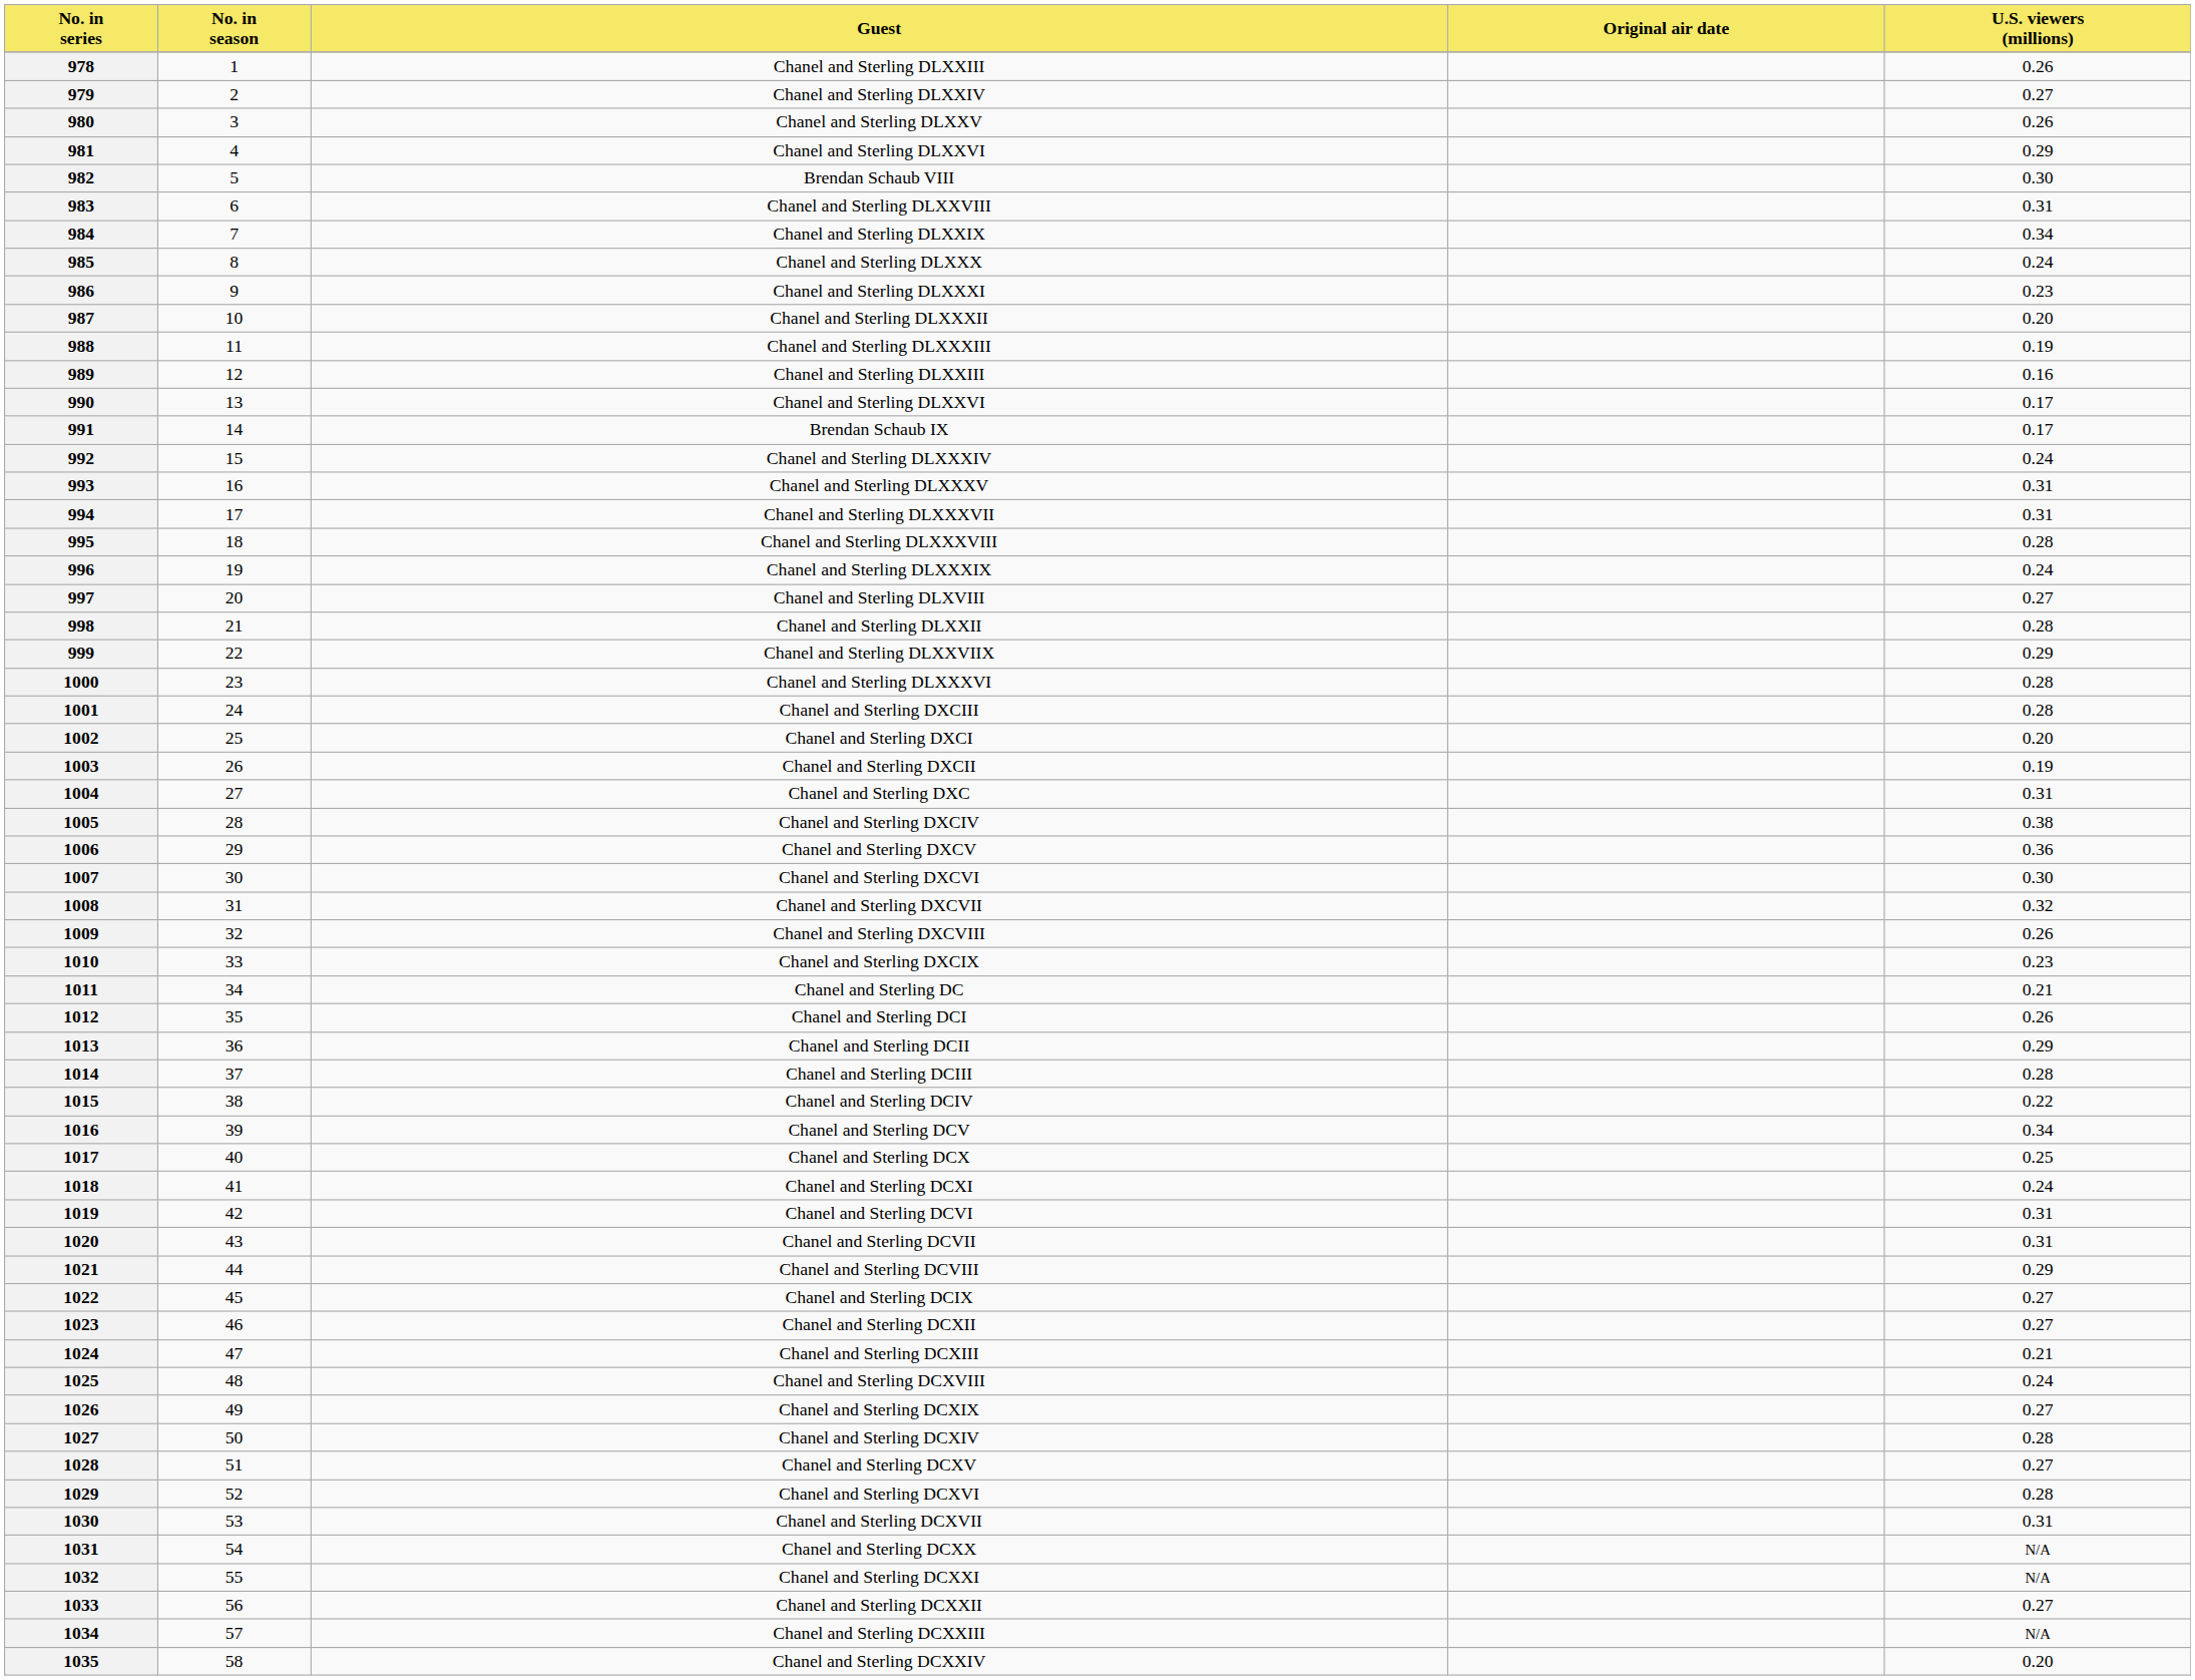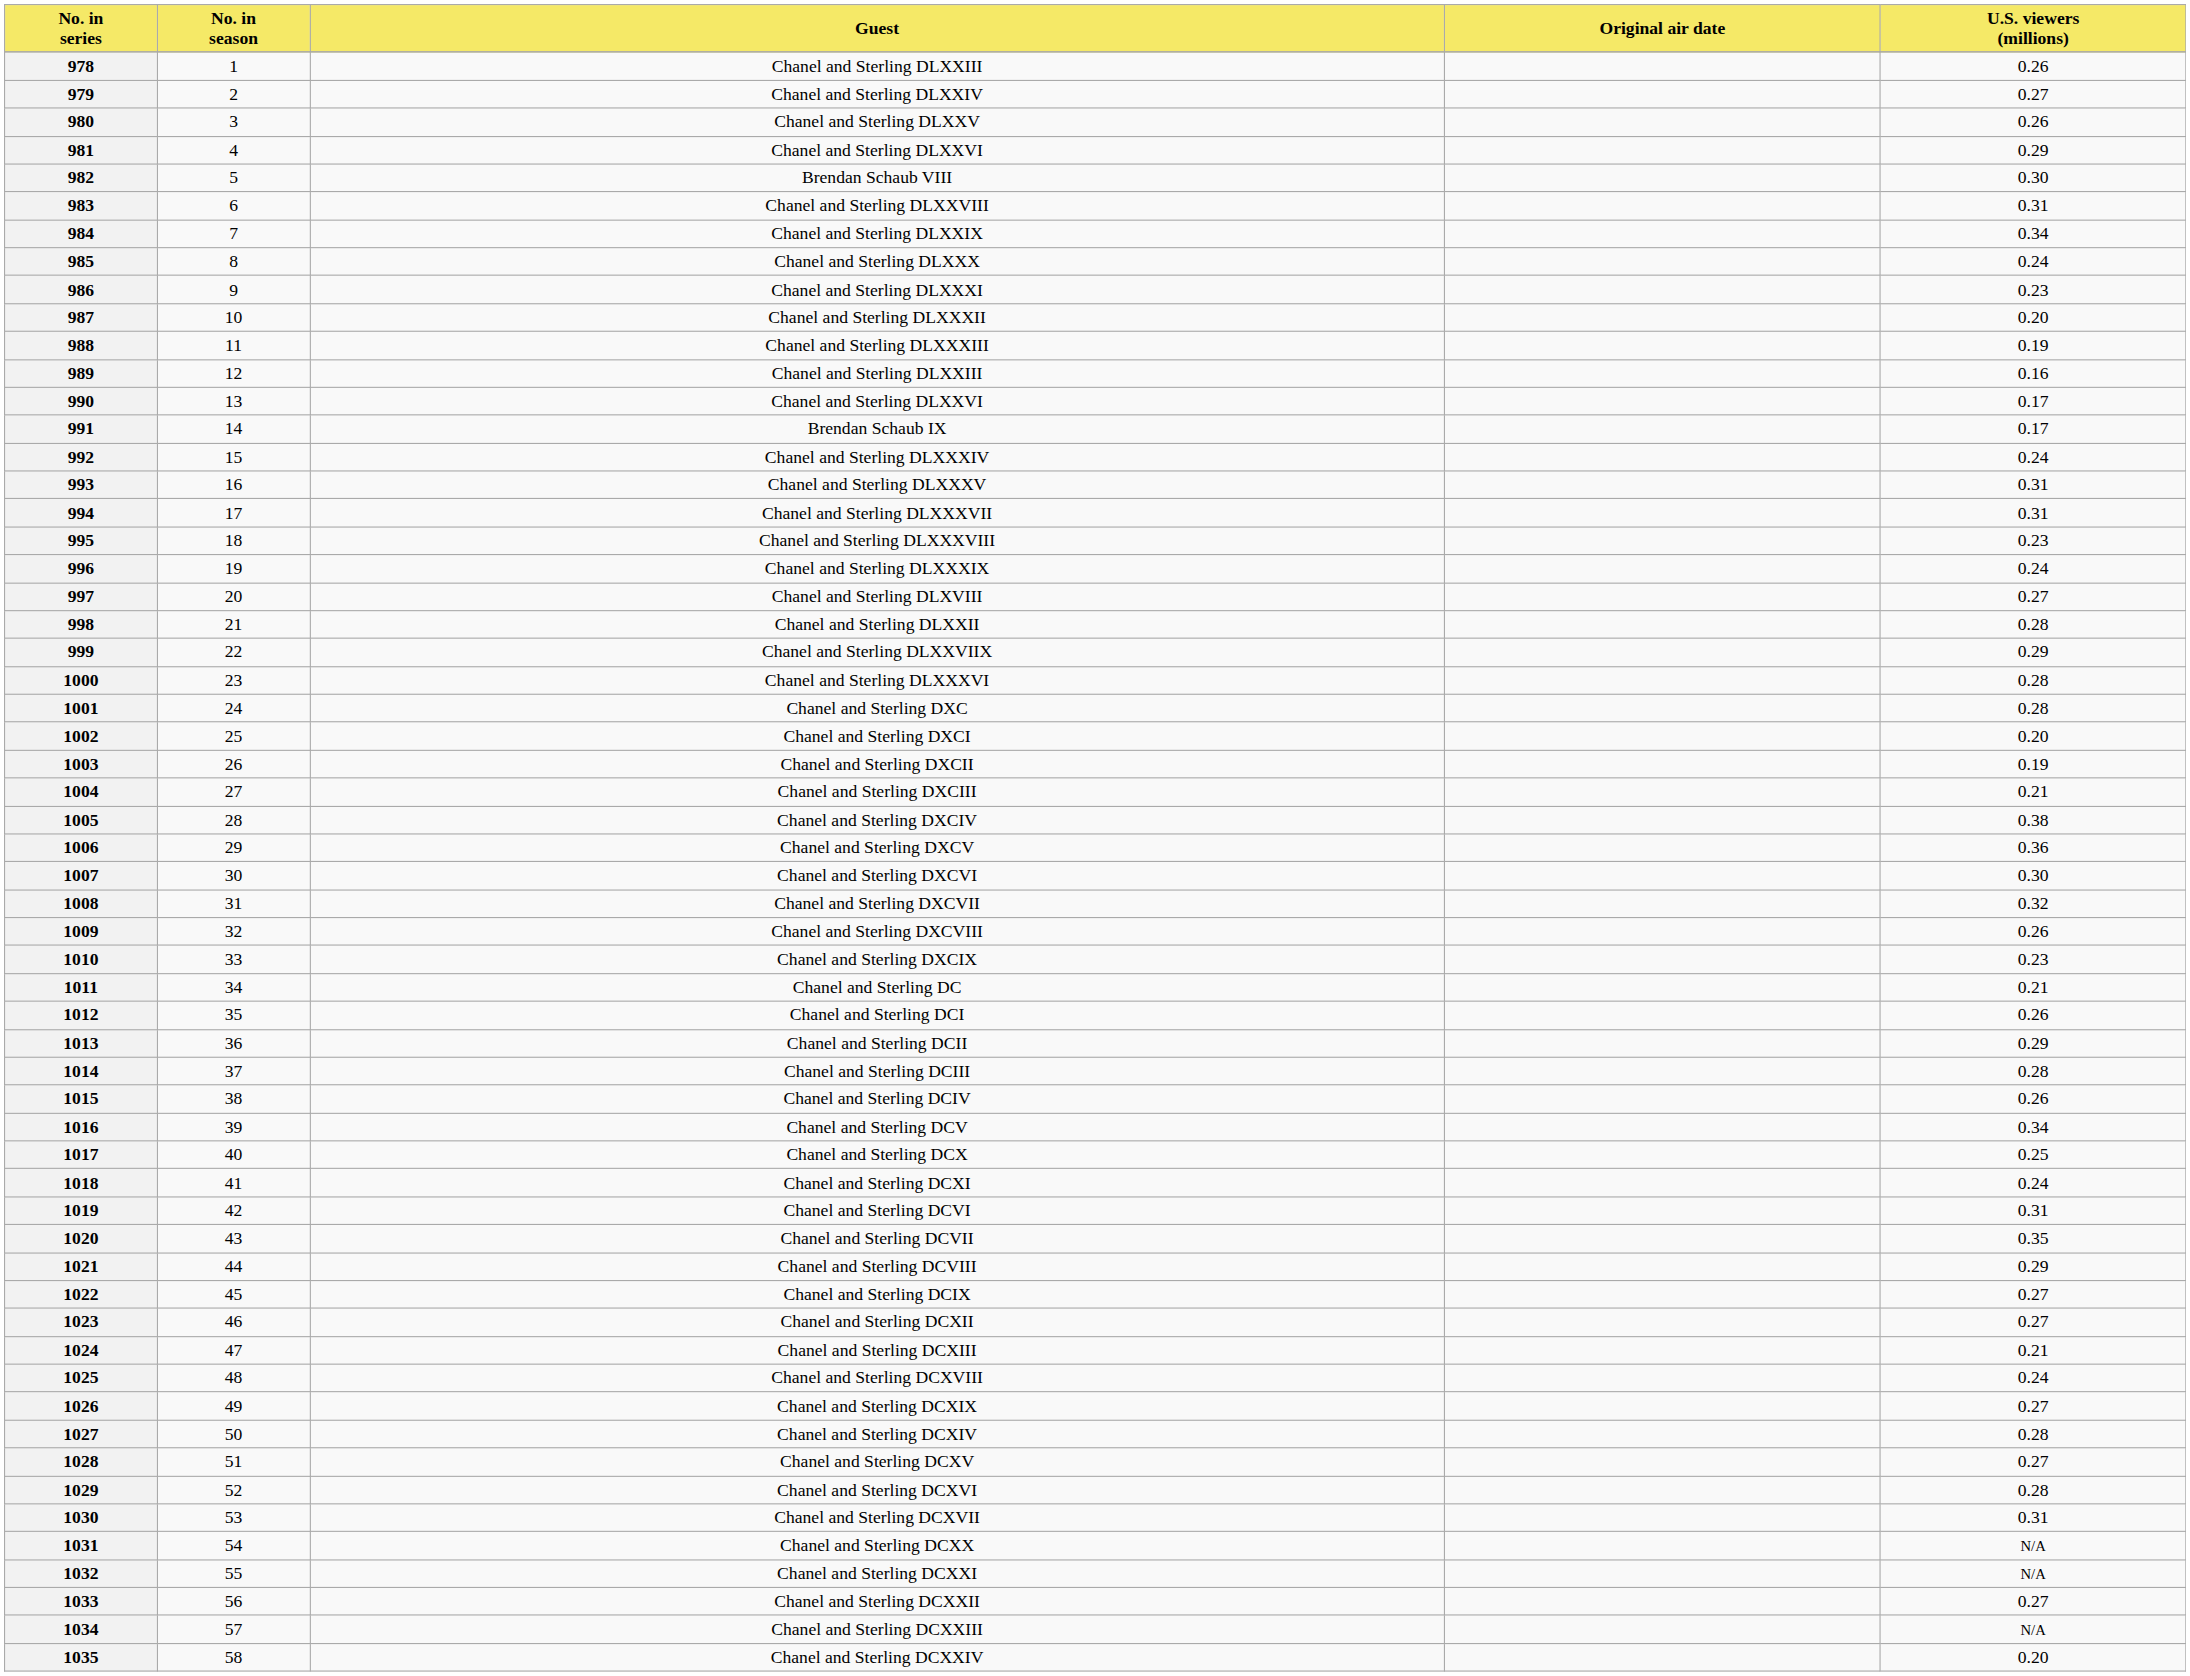995 | U.S. viewers (millions): 0.28 -> 0.23
1001 | Guest: Chanel and Sterling DXCIII -> Chanel and Sterling DXC
1004 | Guest: Chanel and Sterling DXC -> Chanel and Sterling DXCIII
1004 | U.S. viewers (millions): 0.31 -> 0.21
1015 | U.S. viewers (millions): 0.22 -> 0.26
1020 | U.S. viewers (millions): 0.31 -> 0.35
